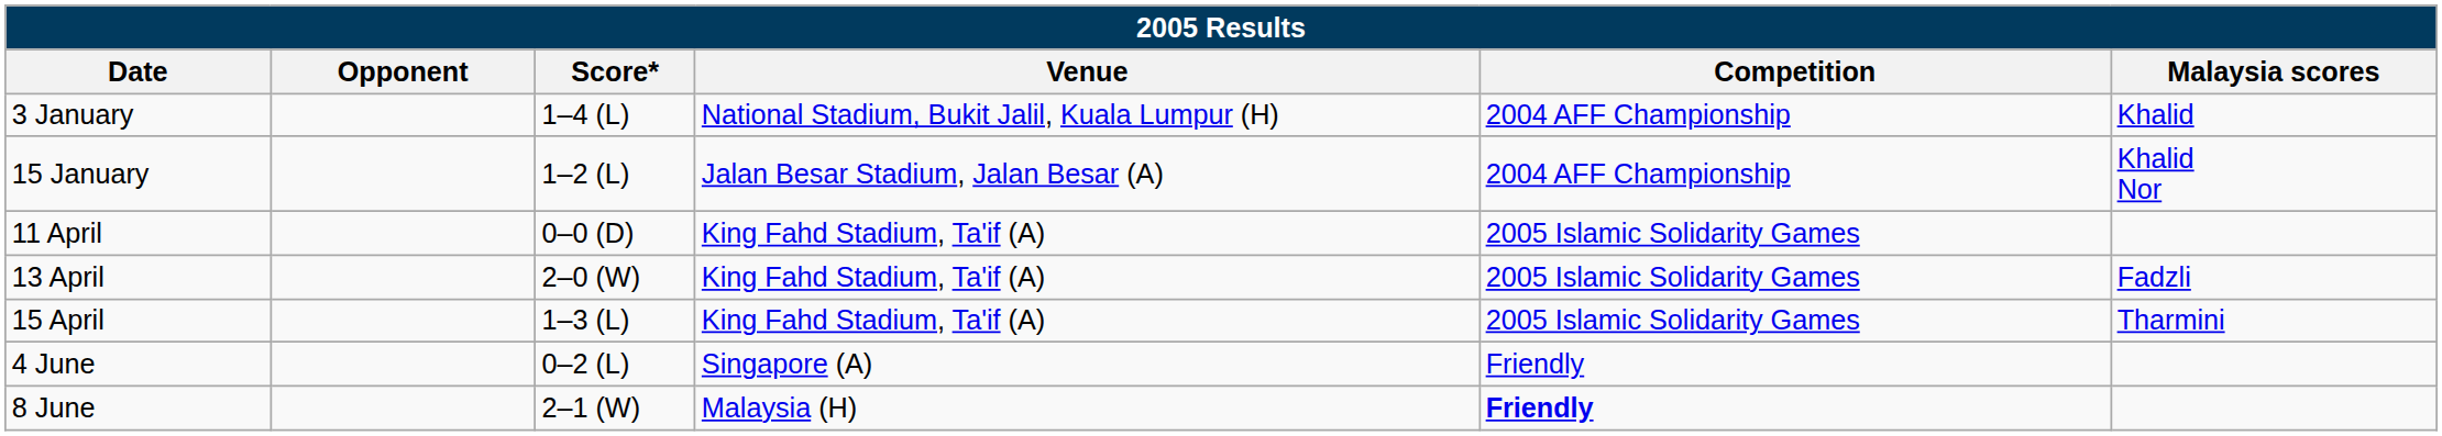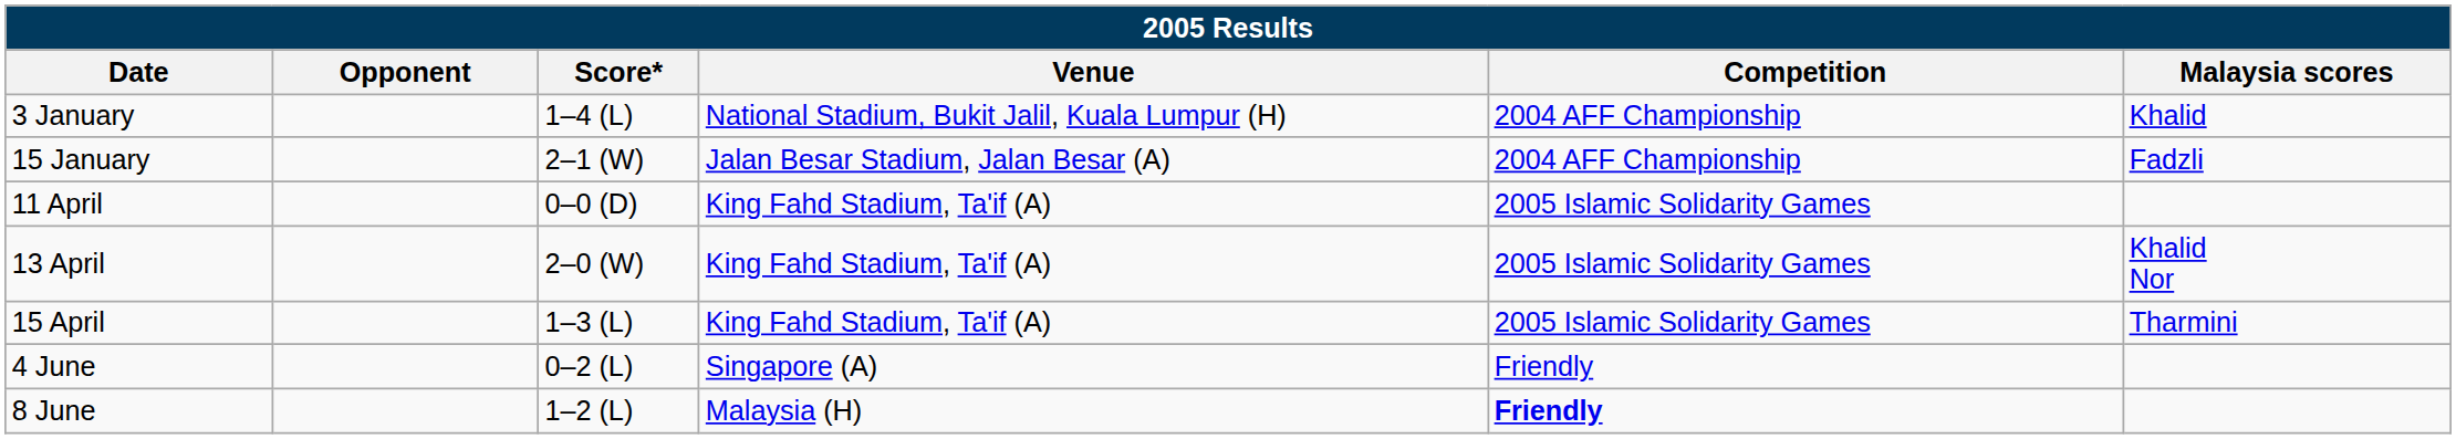15 January | Score*: 1–2 (L) -> 2–1 (W)
15 January | Malaysia scores: Khalid Nor -> Fadzli
13 April | Malaysia scores: Fadzli -> Khalid Nor
8 June | Score*: 2–1 (W) -> 1–2 (L)
